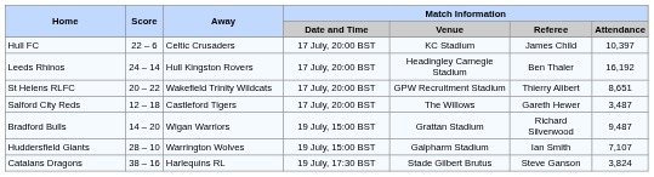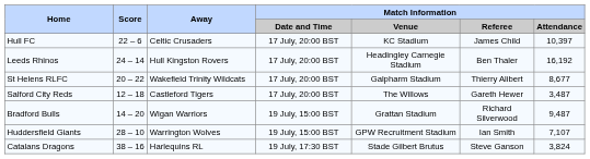St Helens RLFC | Match Information / Venue: GPW Recruitment Stadium -> Galpharm Stadium
St Helens RLFC | Match Information / Attendance: 8,651 -> 8,677
Huddersfield Giants | Match Information / Venue: Galpharm Stadium -> GPW Recruitment Stadium
